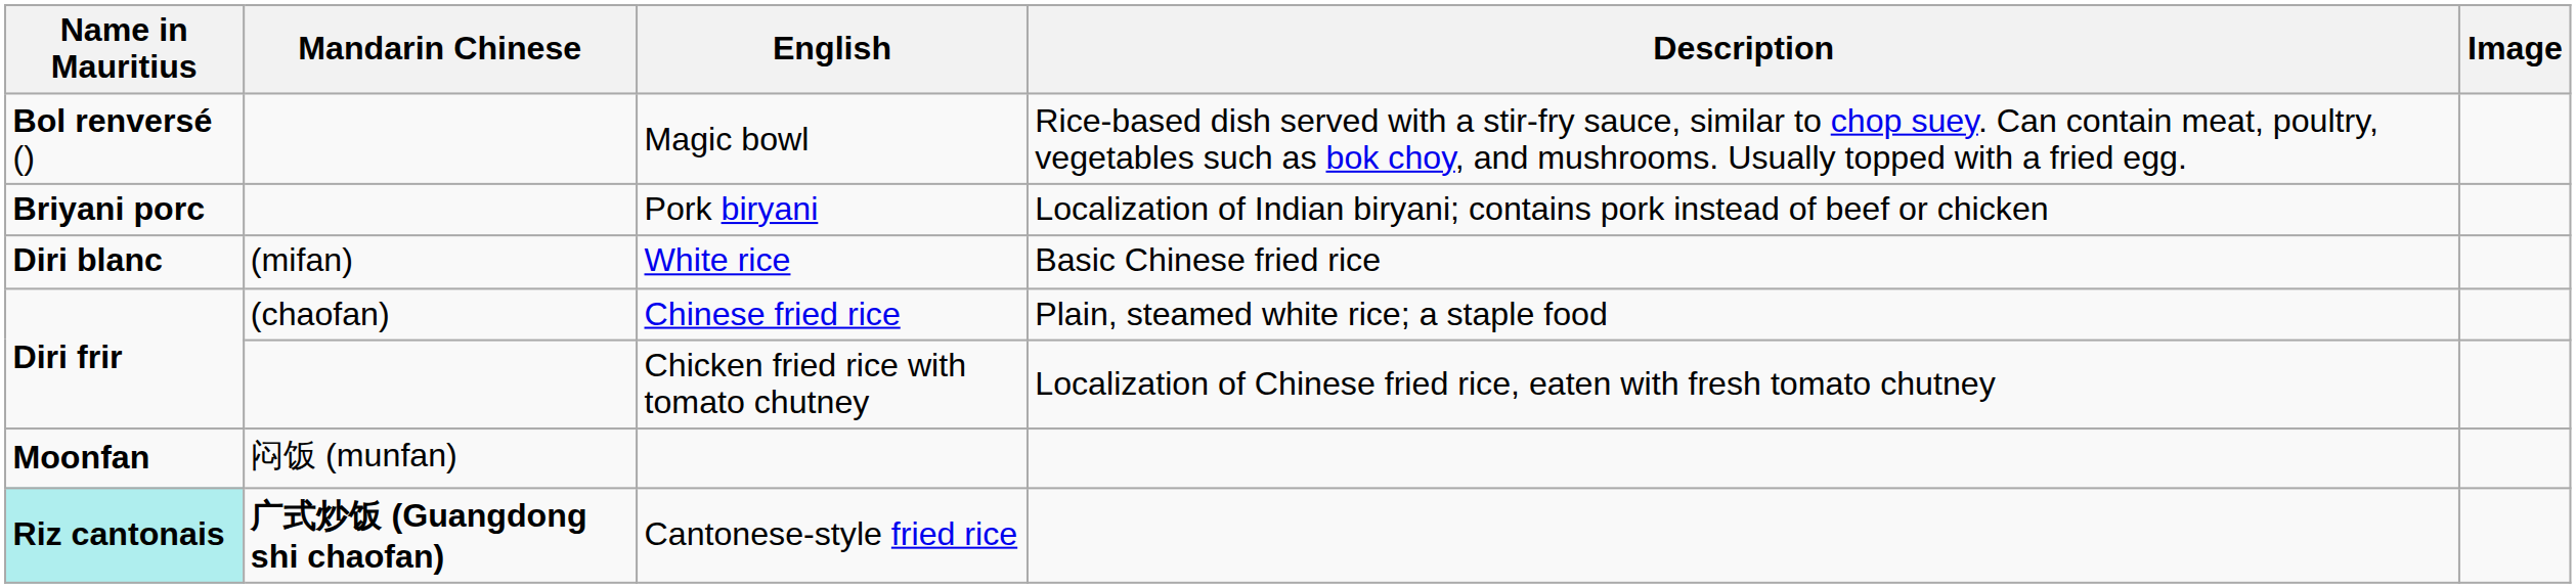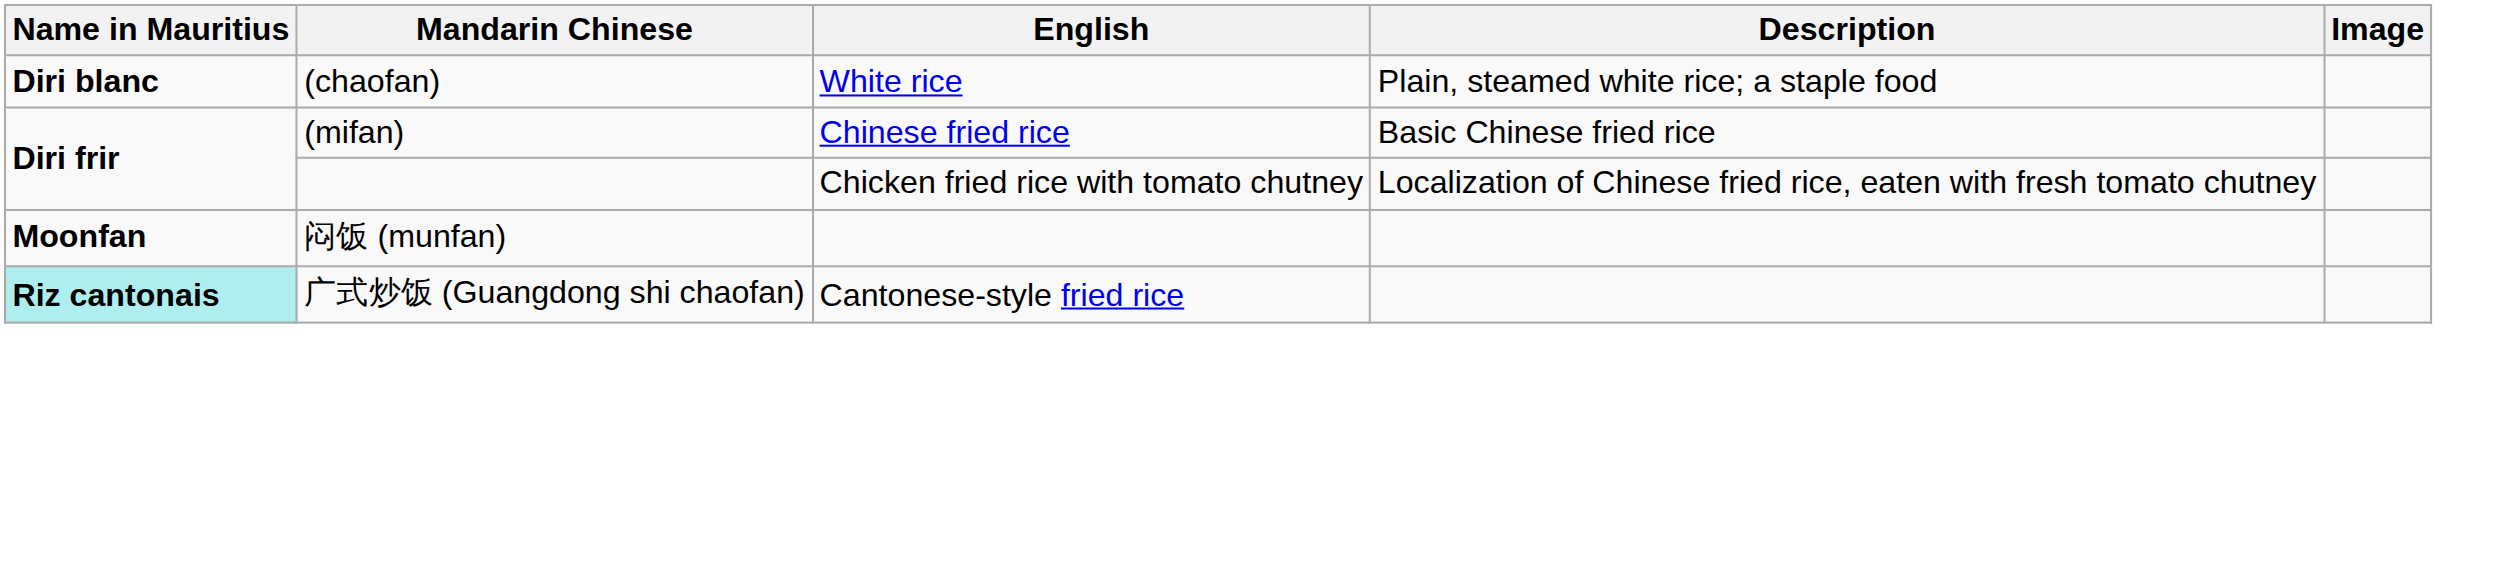- row: Bol renversé () | Magic bowl | Rice-based dish served with a stir-fry sauce, similar to chop suey. Can contain meat, poultry, vegetables such as bok choy, and mushrooms. Usually topped with a fried egg.
- row: Briyani porc | Pork biryani | Localization of Indian biryani; contains pork instead of beef or chicken
White rice | Mandarin Chinese: (mifan) -> (chaofan)
White rice | Description: Basic Chinese fried rice -> Plain, steamed white rice; a staple food
Chinese fried rice | Mandarin Chinese: (chaofan) -> (mifan)
Chinese fried rice | Description: Plain, steamed white rice; a staple food -> Basic Chinese fried rice
Cantonese-style fried rice | Mandarin Chinese: bold -> normal
